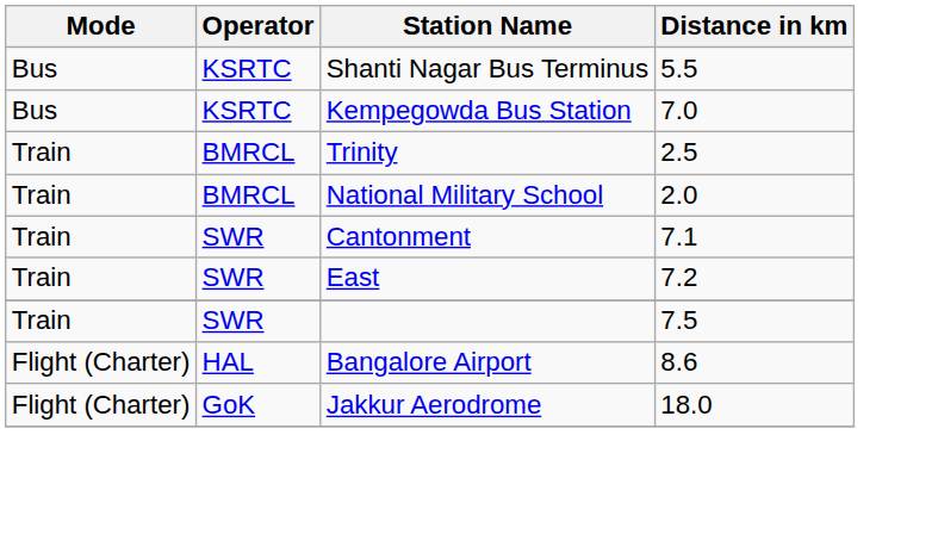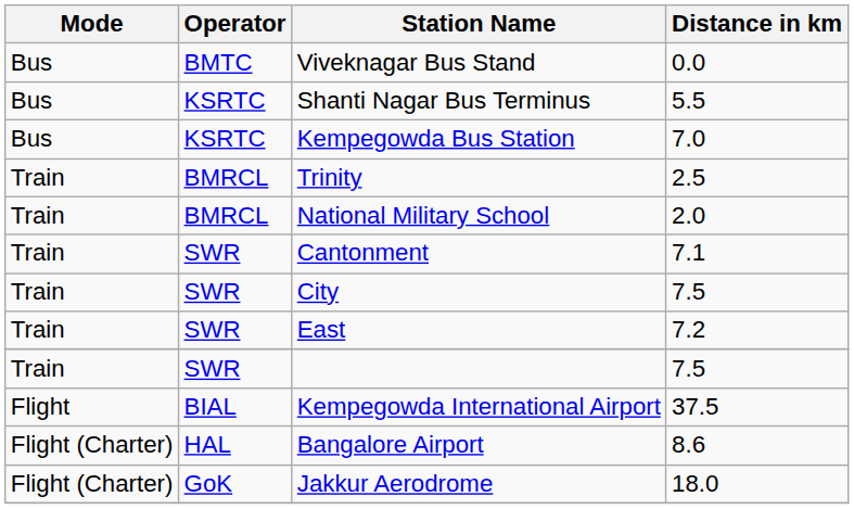+ row: Bus | BMTC | Viveknagar Bus Stand | 0.0
+ row: Train | SWR | City | 7.5
+ row: Flight | BIAL | Kempegowda International Airport | 37.5
